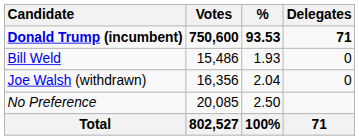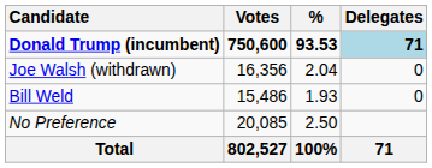Donald Trump (incumbent) | Delegates: no background -> lightblue background
rows swapped: Joe Walsh (withdrawn) <-> Bill Weld
